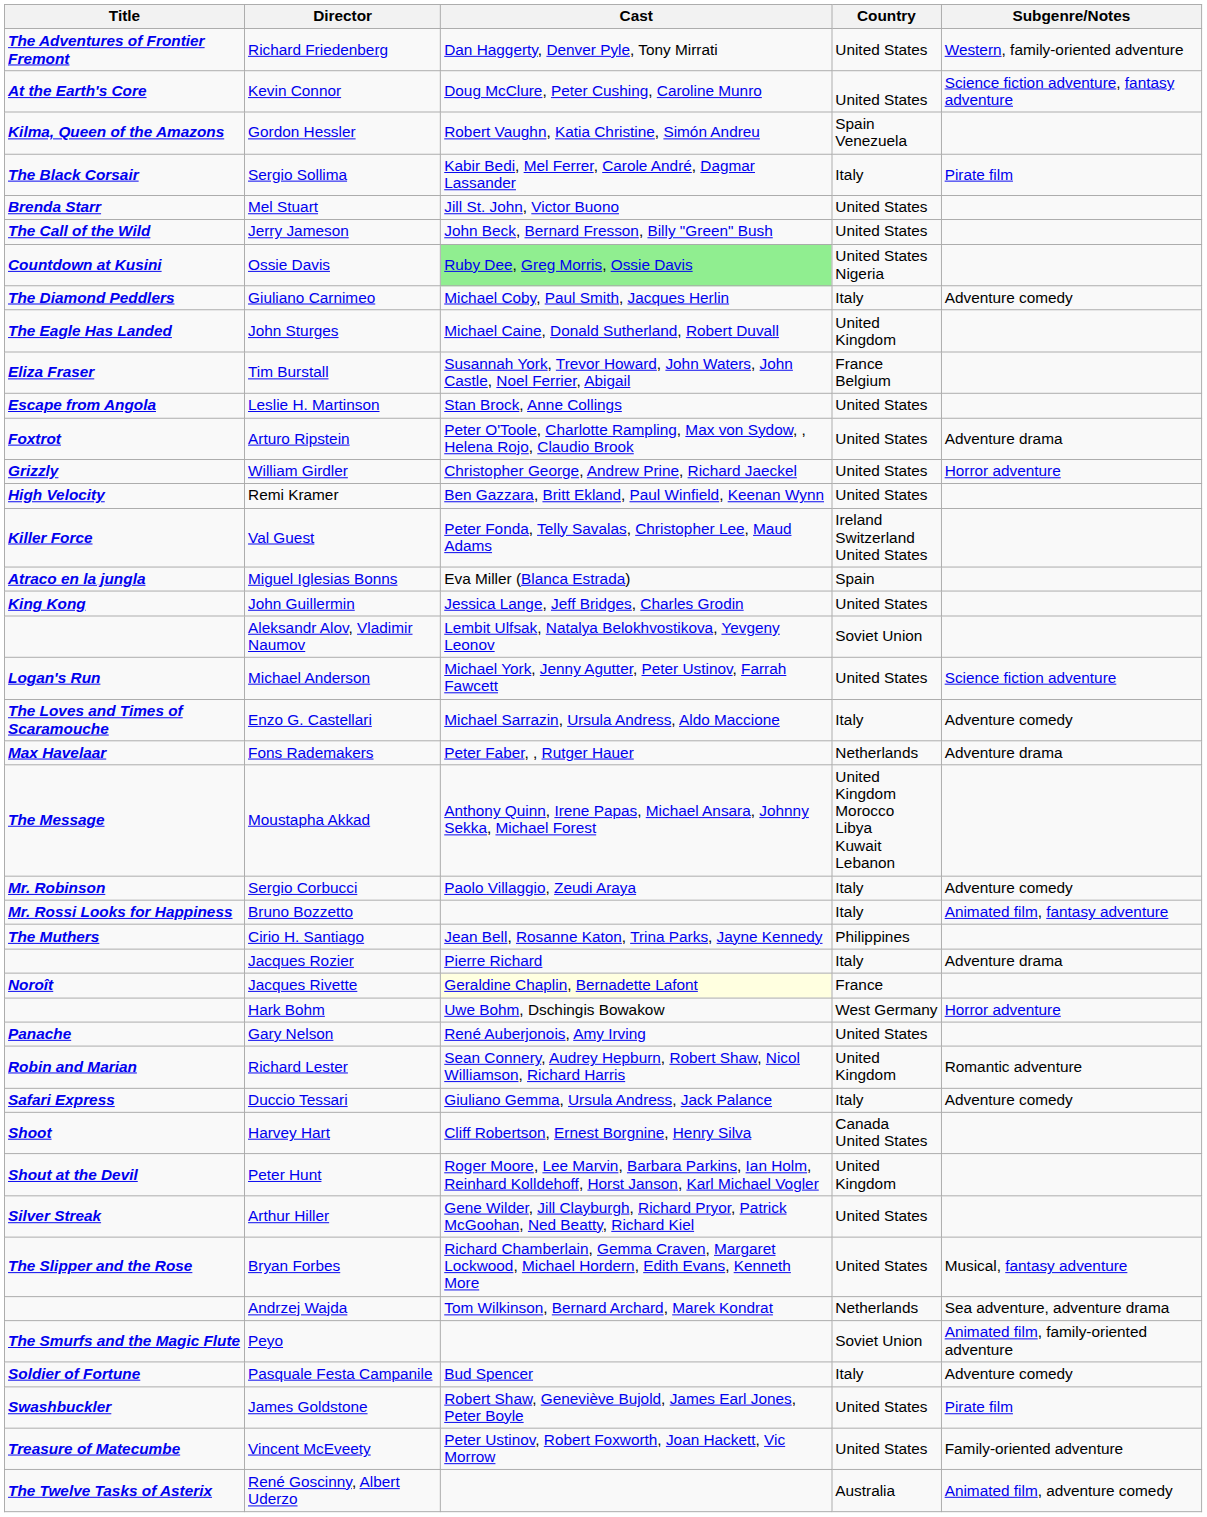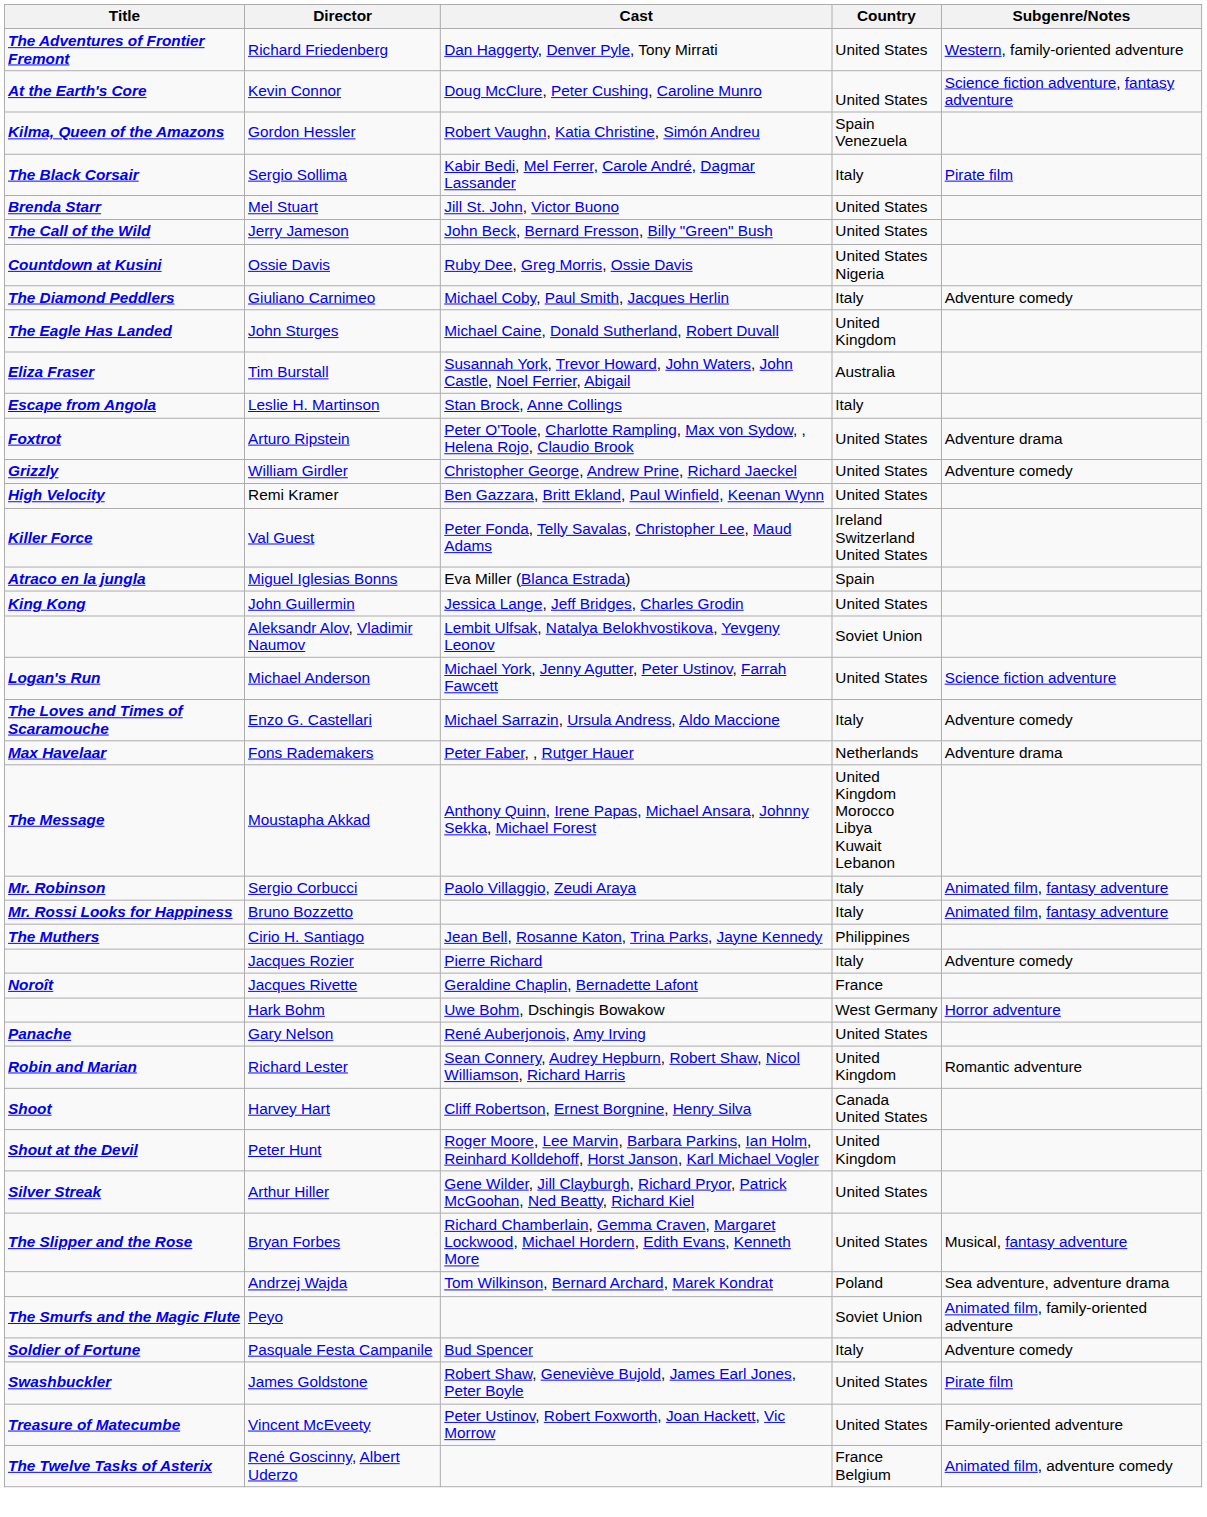Ossie Davis | Cast: lightgreen background -> no background
Tim Burstall | Country: France Belgium -> Australia
Leslie H. Martinson | Country: United States -> Italy
William Girdler | Subgenre/Notes: Horror adventure -> Adventure comedy
Sergio Corbucci | Subgenre/Notes: Adventure comedy -> Animated film, fantasy adventure
Jacques Rozier | Subgenre/Notes: Adventure drama -> Adventure comedy
Jacques Rivette | Cast: lightyellow background -> no background
- row: Safari Express | Duccio Tessari | Giuliano Gemma, Ursula Andress, Jack Palance | Italy | Adventure comedy
Andrzej Wajda | Country: Netherlands -> Poland
René Goscinny, Albert Uderzo | Country: Australia -> France Belgium
